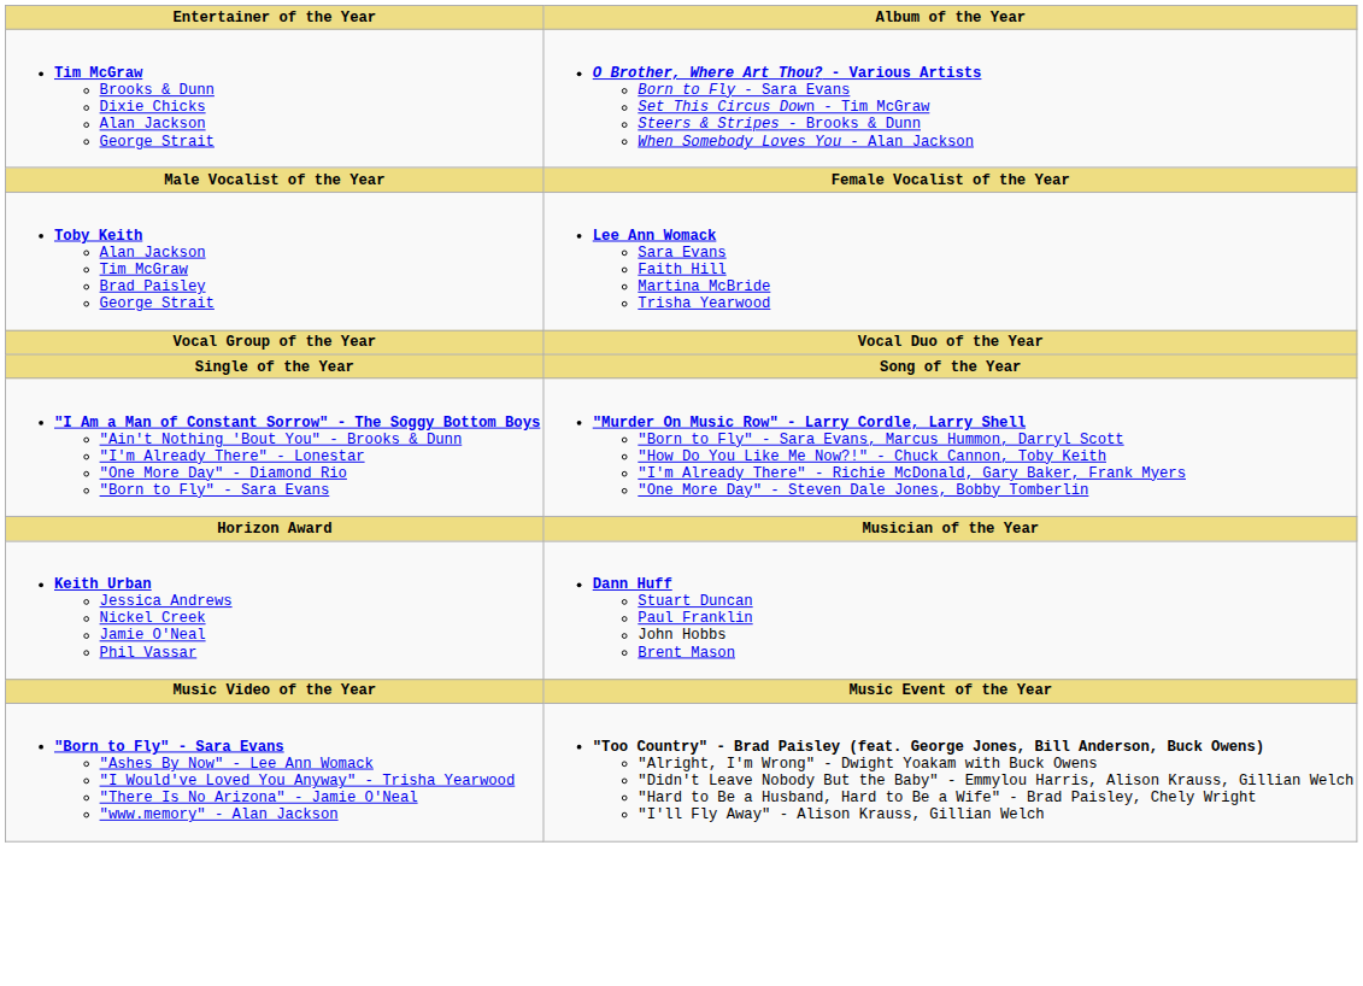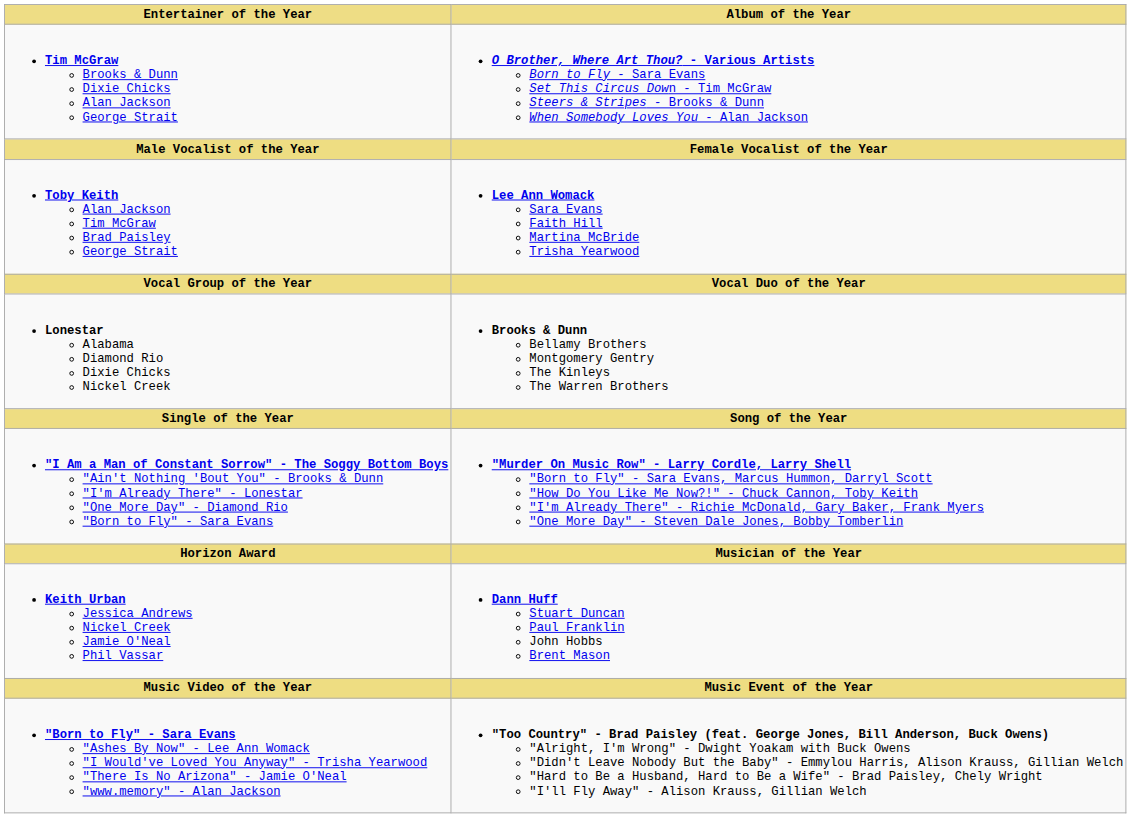+ row: Lonestar Alabama Diamond Rio Dixie Chicks Nickel Creek | Brooks & Dunn Bellamy Brothers Montgomery Gentry The Kinleys The Warren Brothers
